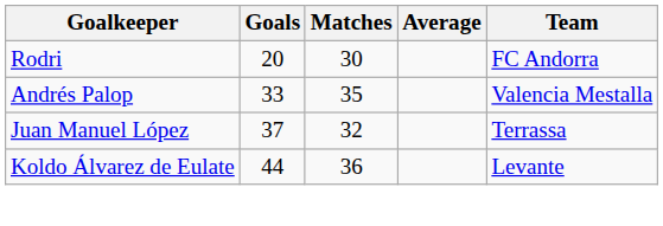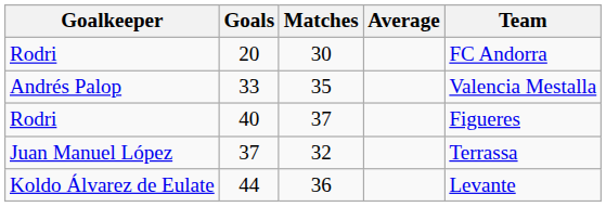+ row: Rodri | 40 | 37 | Figueres
